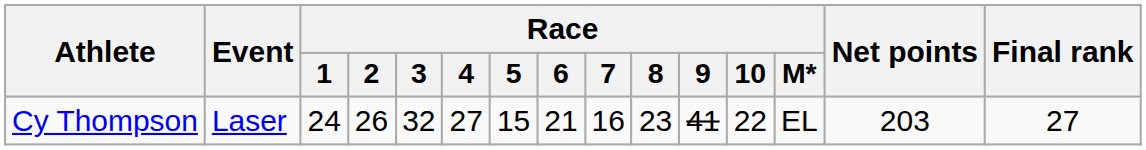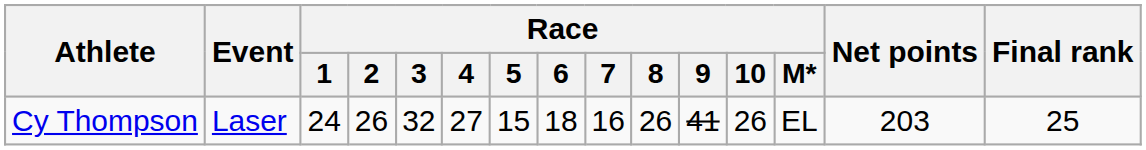Cy Thompson | Race / 6: 21 -> 18
Cy Thompson | Race / 8: 23 -> 26
Cy Thompson | Race / 10: 22 -> 26
Cy Thompson | Final rank: 27 -> 25
